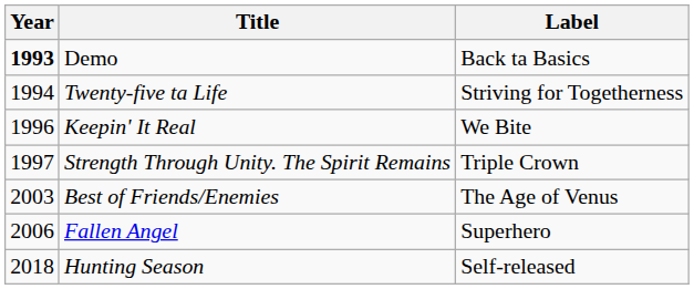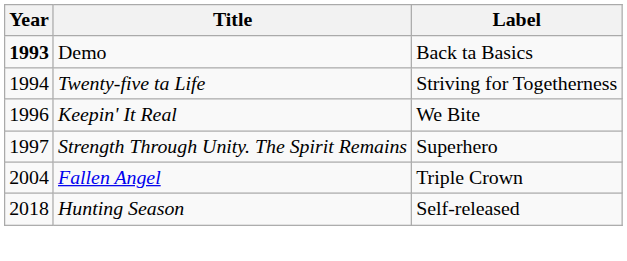Strength Through Unity. The Spirit Remains | Label: Triple Crown -> Superhero
- row: 2003 | Best of Friends/Enemies | The Age of Venus
Fallen Angel | Year: 2006 -> 2004
Fallen Angel | Label: Superhero -> Triple Crown
